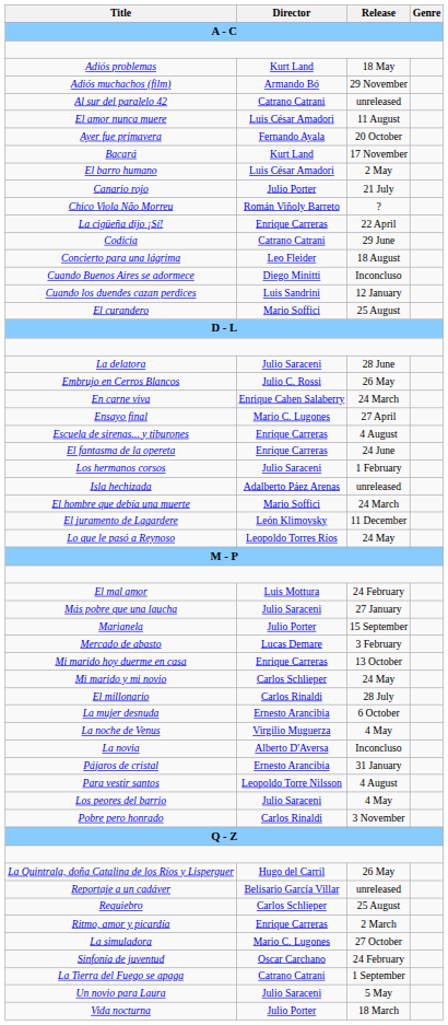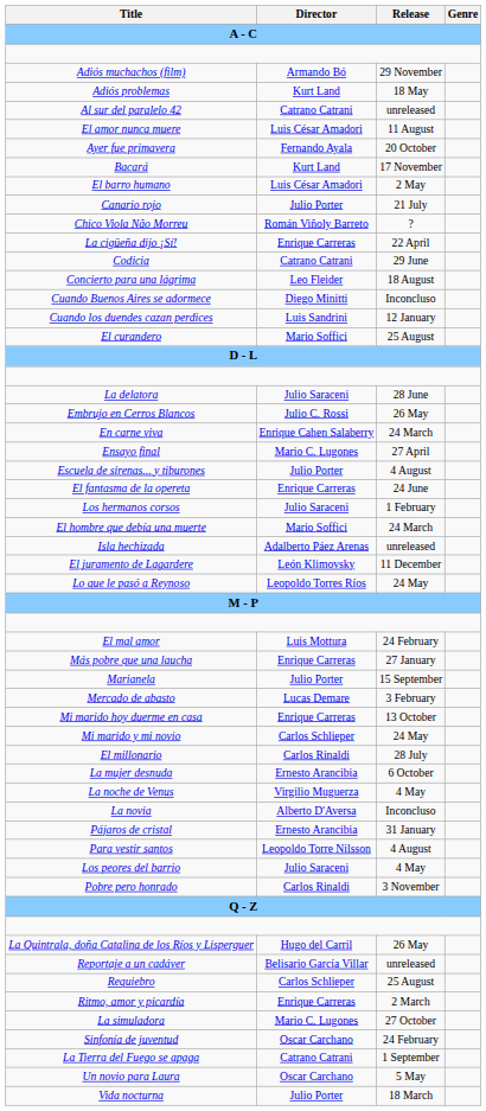rows swapped: Adiós problemas <-> Adiós muchachos (film)
Escuela de sirenas... y tiburones | Director: Enrique Carreras -> Julio Porter
rows swapped: El hombre que debía una muerte <-> Isla hechizada
Más pobre que una laucha | Director: Julio Saraceni -> Enrique Carreras
Un novio para Laura | Director: Julio Saraceni -> Oscar Carchano
